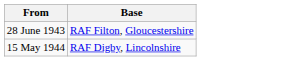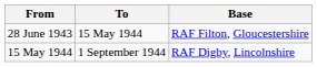+ column: To | 15 May 1944 | 1 September 1944
